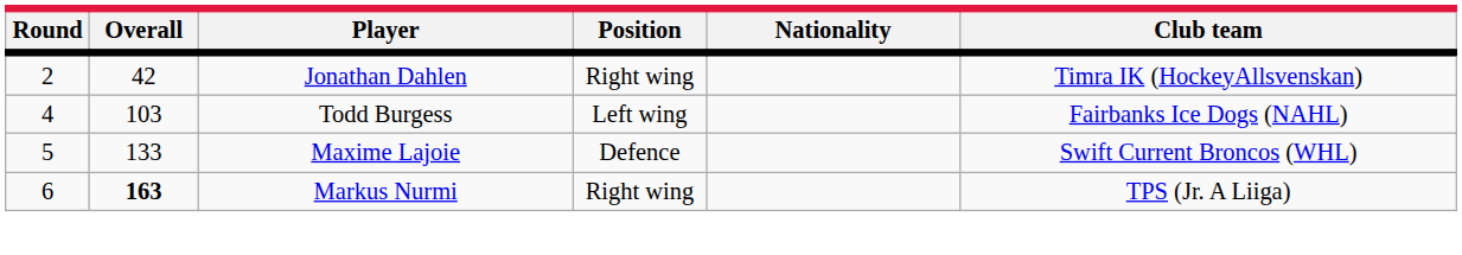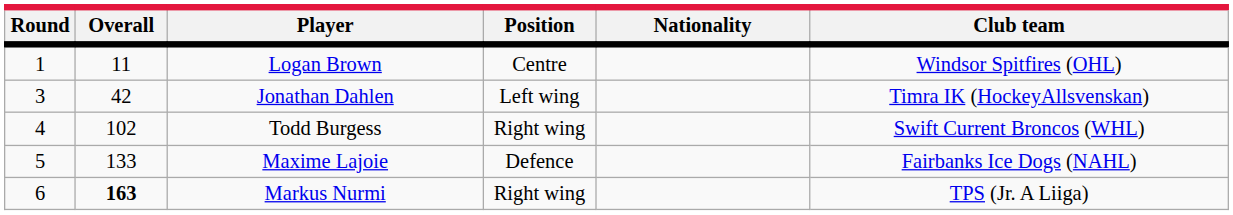+ row: 1 | 11 | Logan Brown | Centre | Windsor Spitfires (OHL)
Jonathan Dahlen | Round: 2 -> 3
Jonathan Dahlen | Position: Right wing -> Left wing
Todd Burgess | Overall: 103 -> 102
Todd Burgess | Position: Left wing -> Right wing
Todd Burgess | Club team: Fairbanks Ice Dogs (NAHL) -> Swift Current Broncos (WHL)
Maxime Lajoie | Club team: Swift Current Broncos (WHL) -> Fairbanks Ice Dogs (NAHL)
